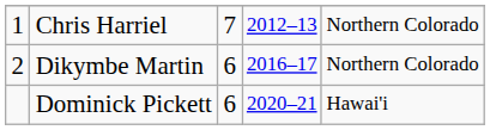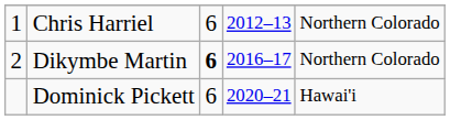Chris Harriel | column 3: 7 -> 6
Dikymbe Martin | column 3: normal -> bold
